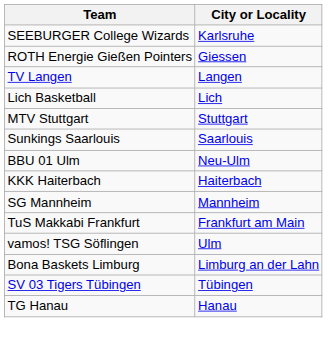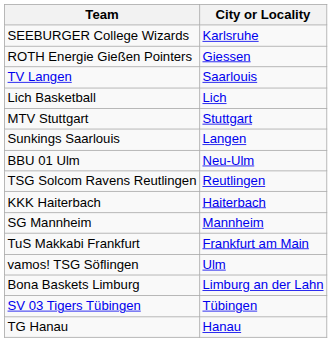TV Langen | City or Locality: Langen -> Saarlouis
Sunkings Saarlouis | City or Locality: Saarlouis -> Langen
+ row: TSG Solcom Ravens Reutlingen | Reutlingen
